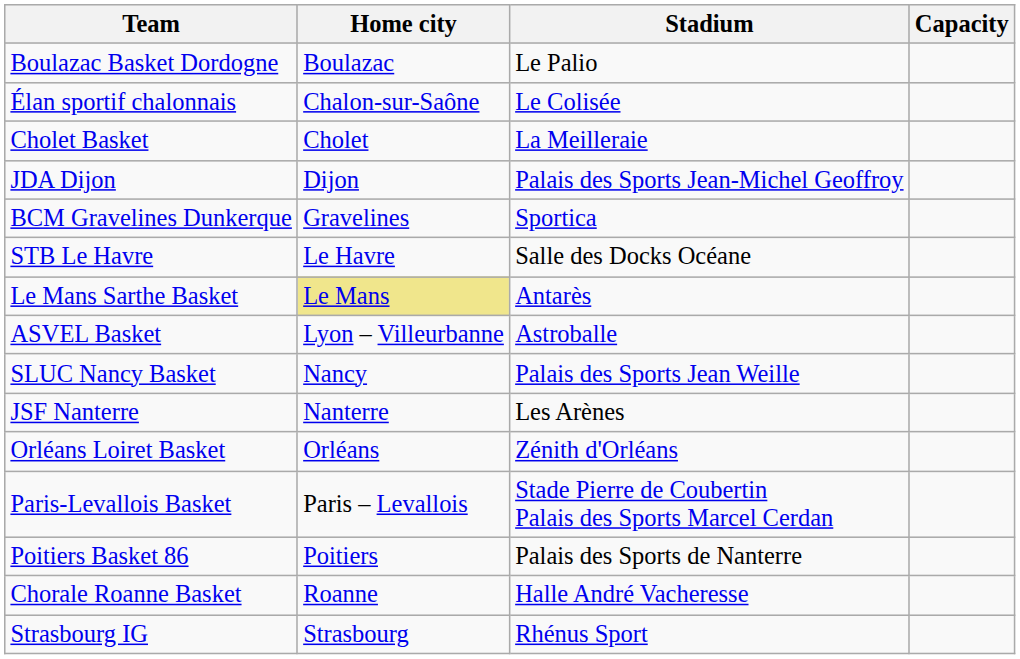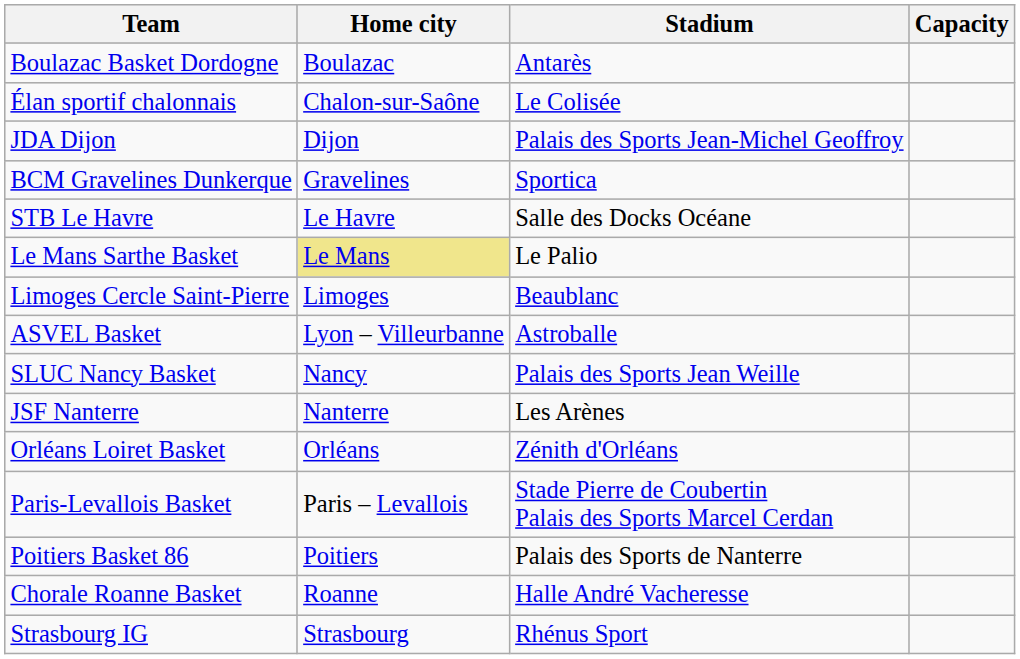Boulazac Basket Dordogne | Stadium: Le Palio -> Antarès
- row: Cholet Basket | Cholet | La Meilleraie
Le Mans Sarthe Basket | Stadium: Antarès -> Le Palio
+ row: Limoges Cercle Saint-Pierre | Limoges | Beaublanc
